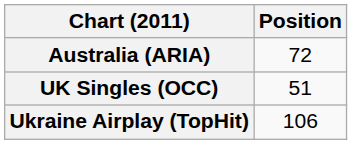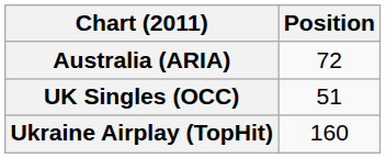Ukraine Airplay (TopHit) | Position: 106 -> 160
